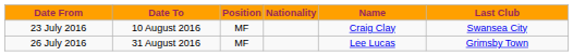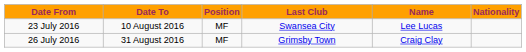columns swapped: Nationality <-> Last Club
23 July 2016 | Name: Craig Clay -> Lee Lucas
26 July 2016 | Name: Lee Lucas -> Craig Clay
